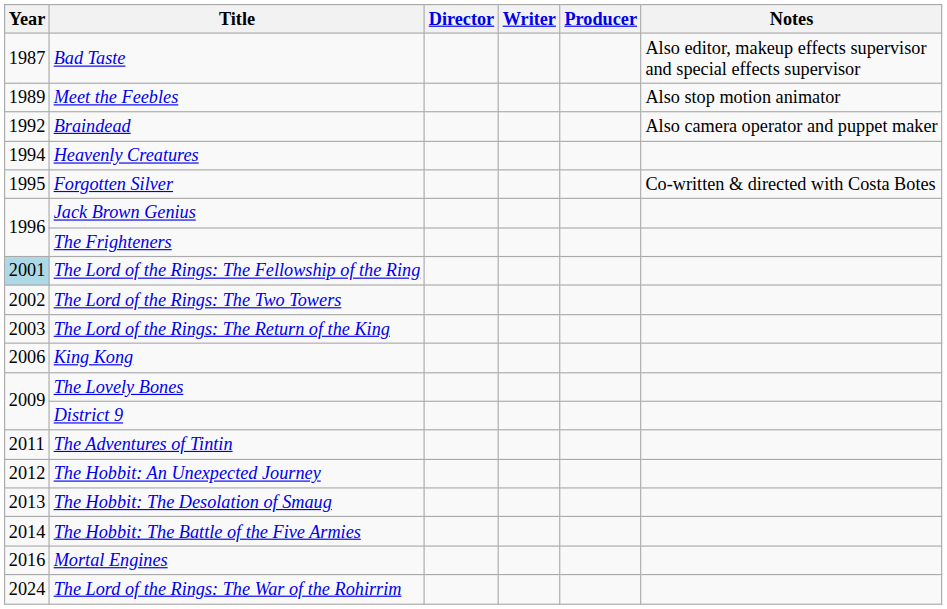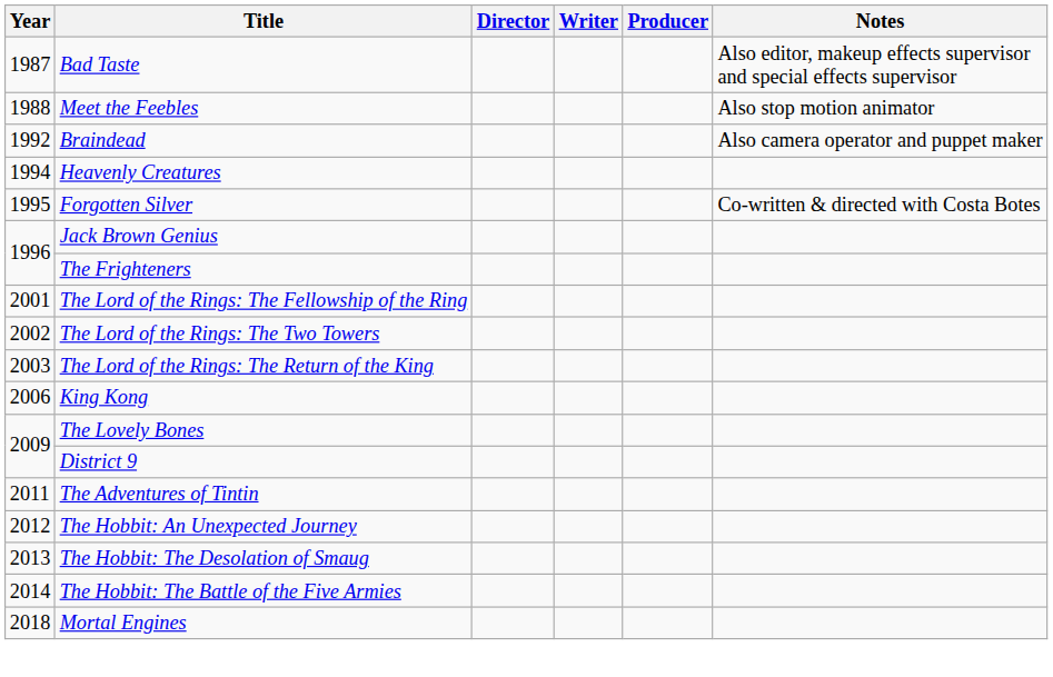Meet the Feebles | Year: 1989 -> 1988
The Lord of the Rings: The Fellowship of the Ring | Year: lightblue background -> no background
Mortal Engines | Year: 2016 -> 2018
- row: 2024 | The Lord of the Rings: The War of the Rohirrim
